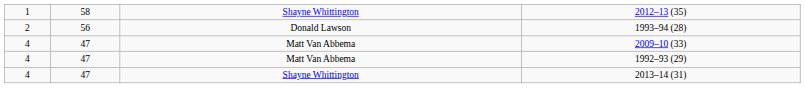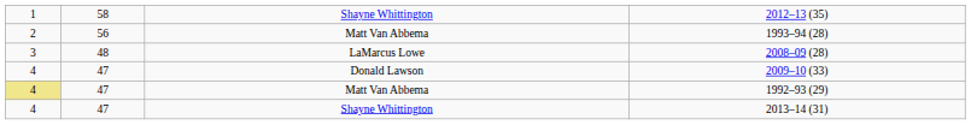1993–94 (28) | column 3: Donald Lawson -> Matt Van Abbema
+ row: 3 | 48 | LaMarcus Lowe | 2008–09 (28)
2009–10 (33) | column 3: Matt Van Abbema -> Donald Lawson
1992–93 (29) | column 1: no background -> khaki background
